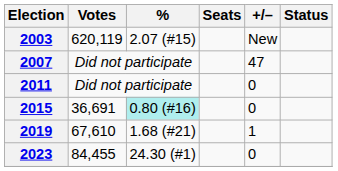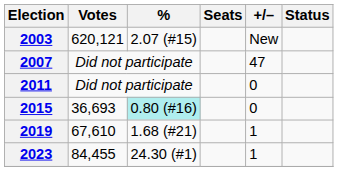2003 | Votes: 620,119 -> 620,121
2015 | Votes: 36,691 -> 36,693
2023 | +/–: 0 -> 1
